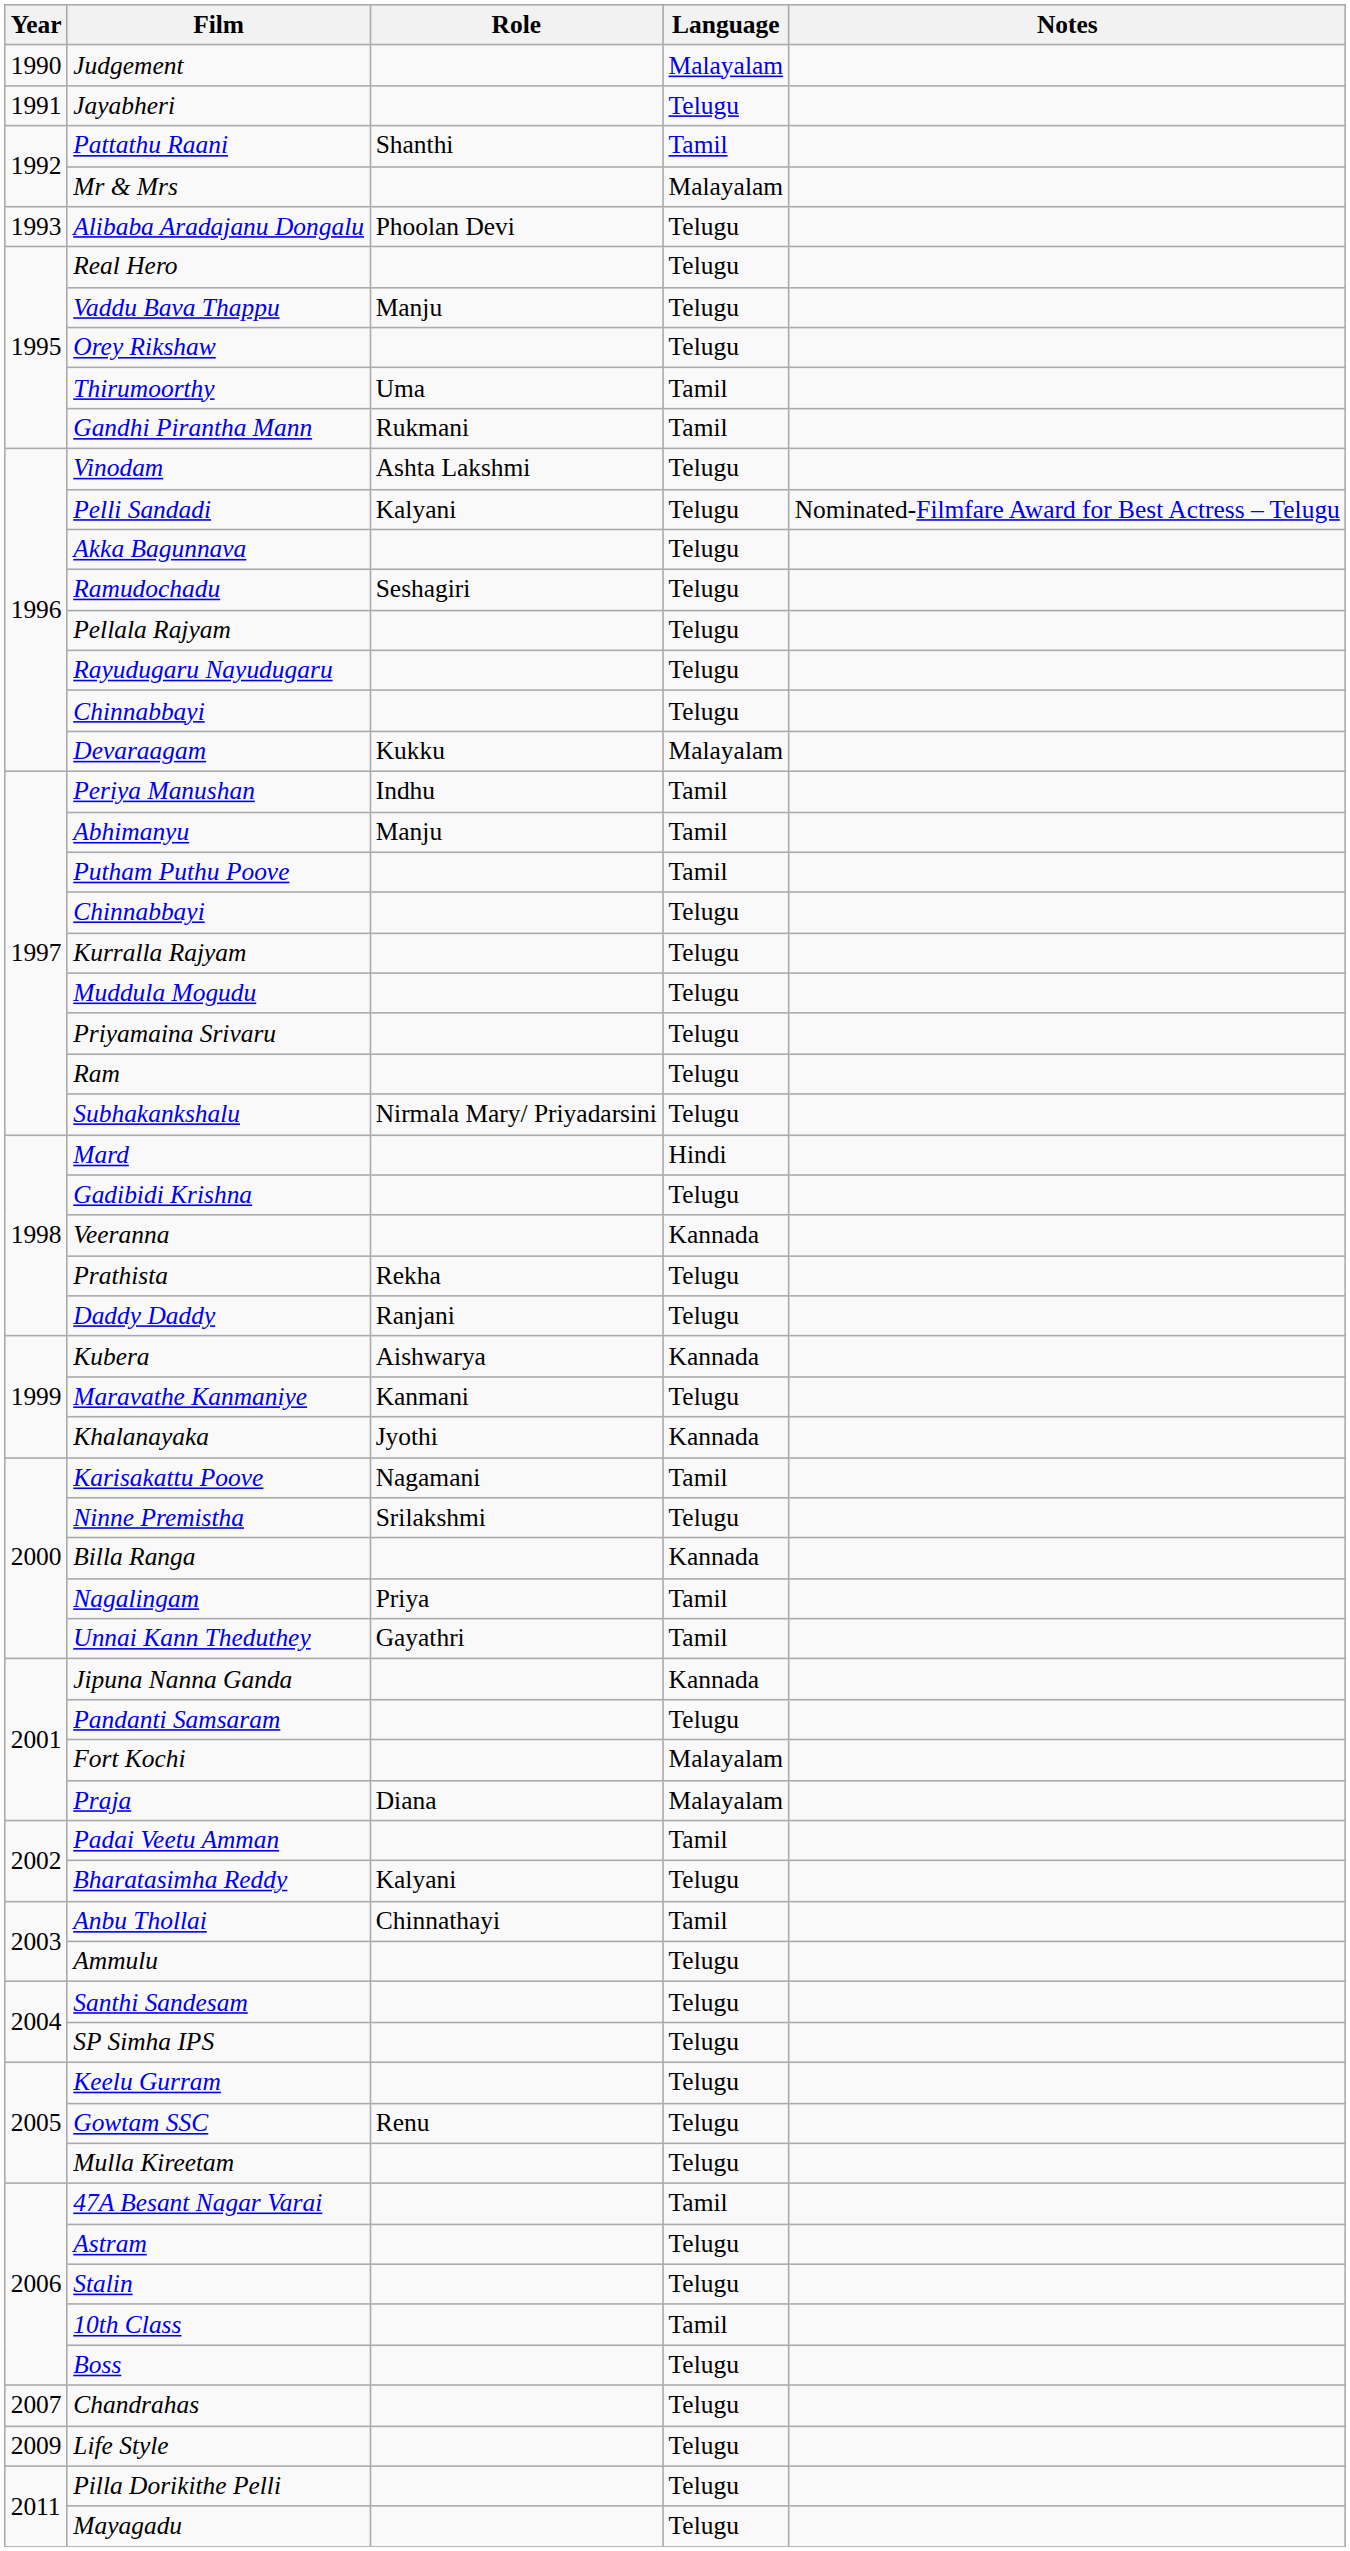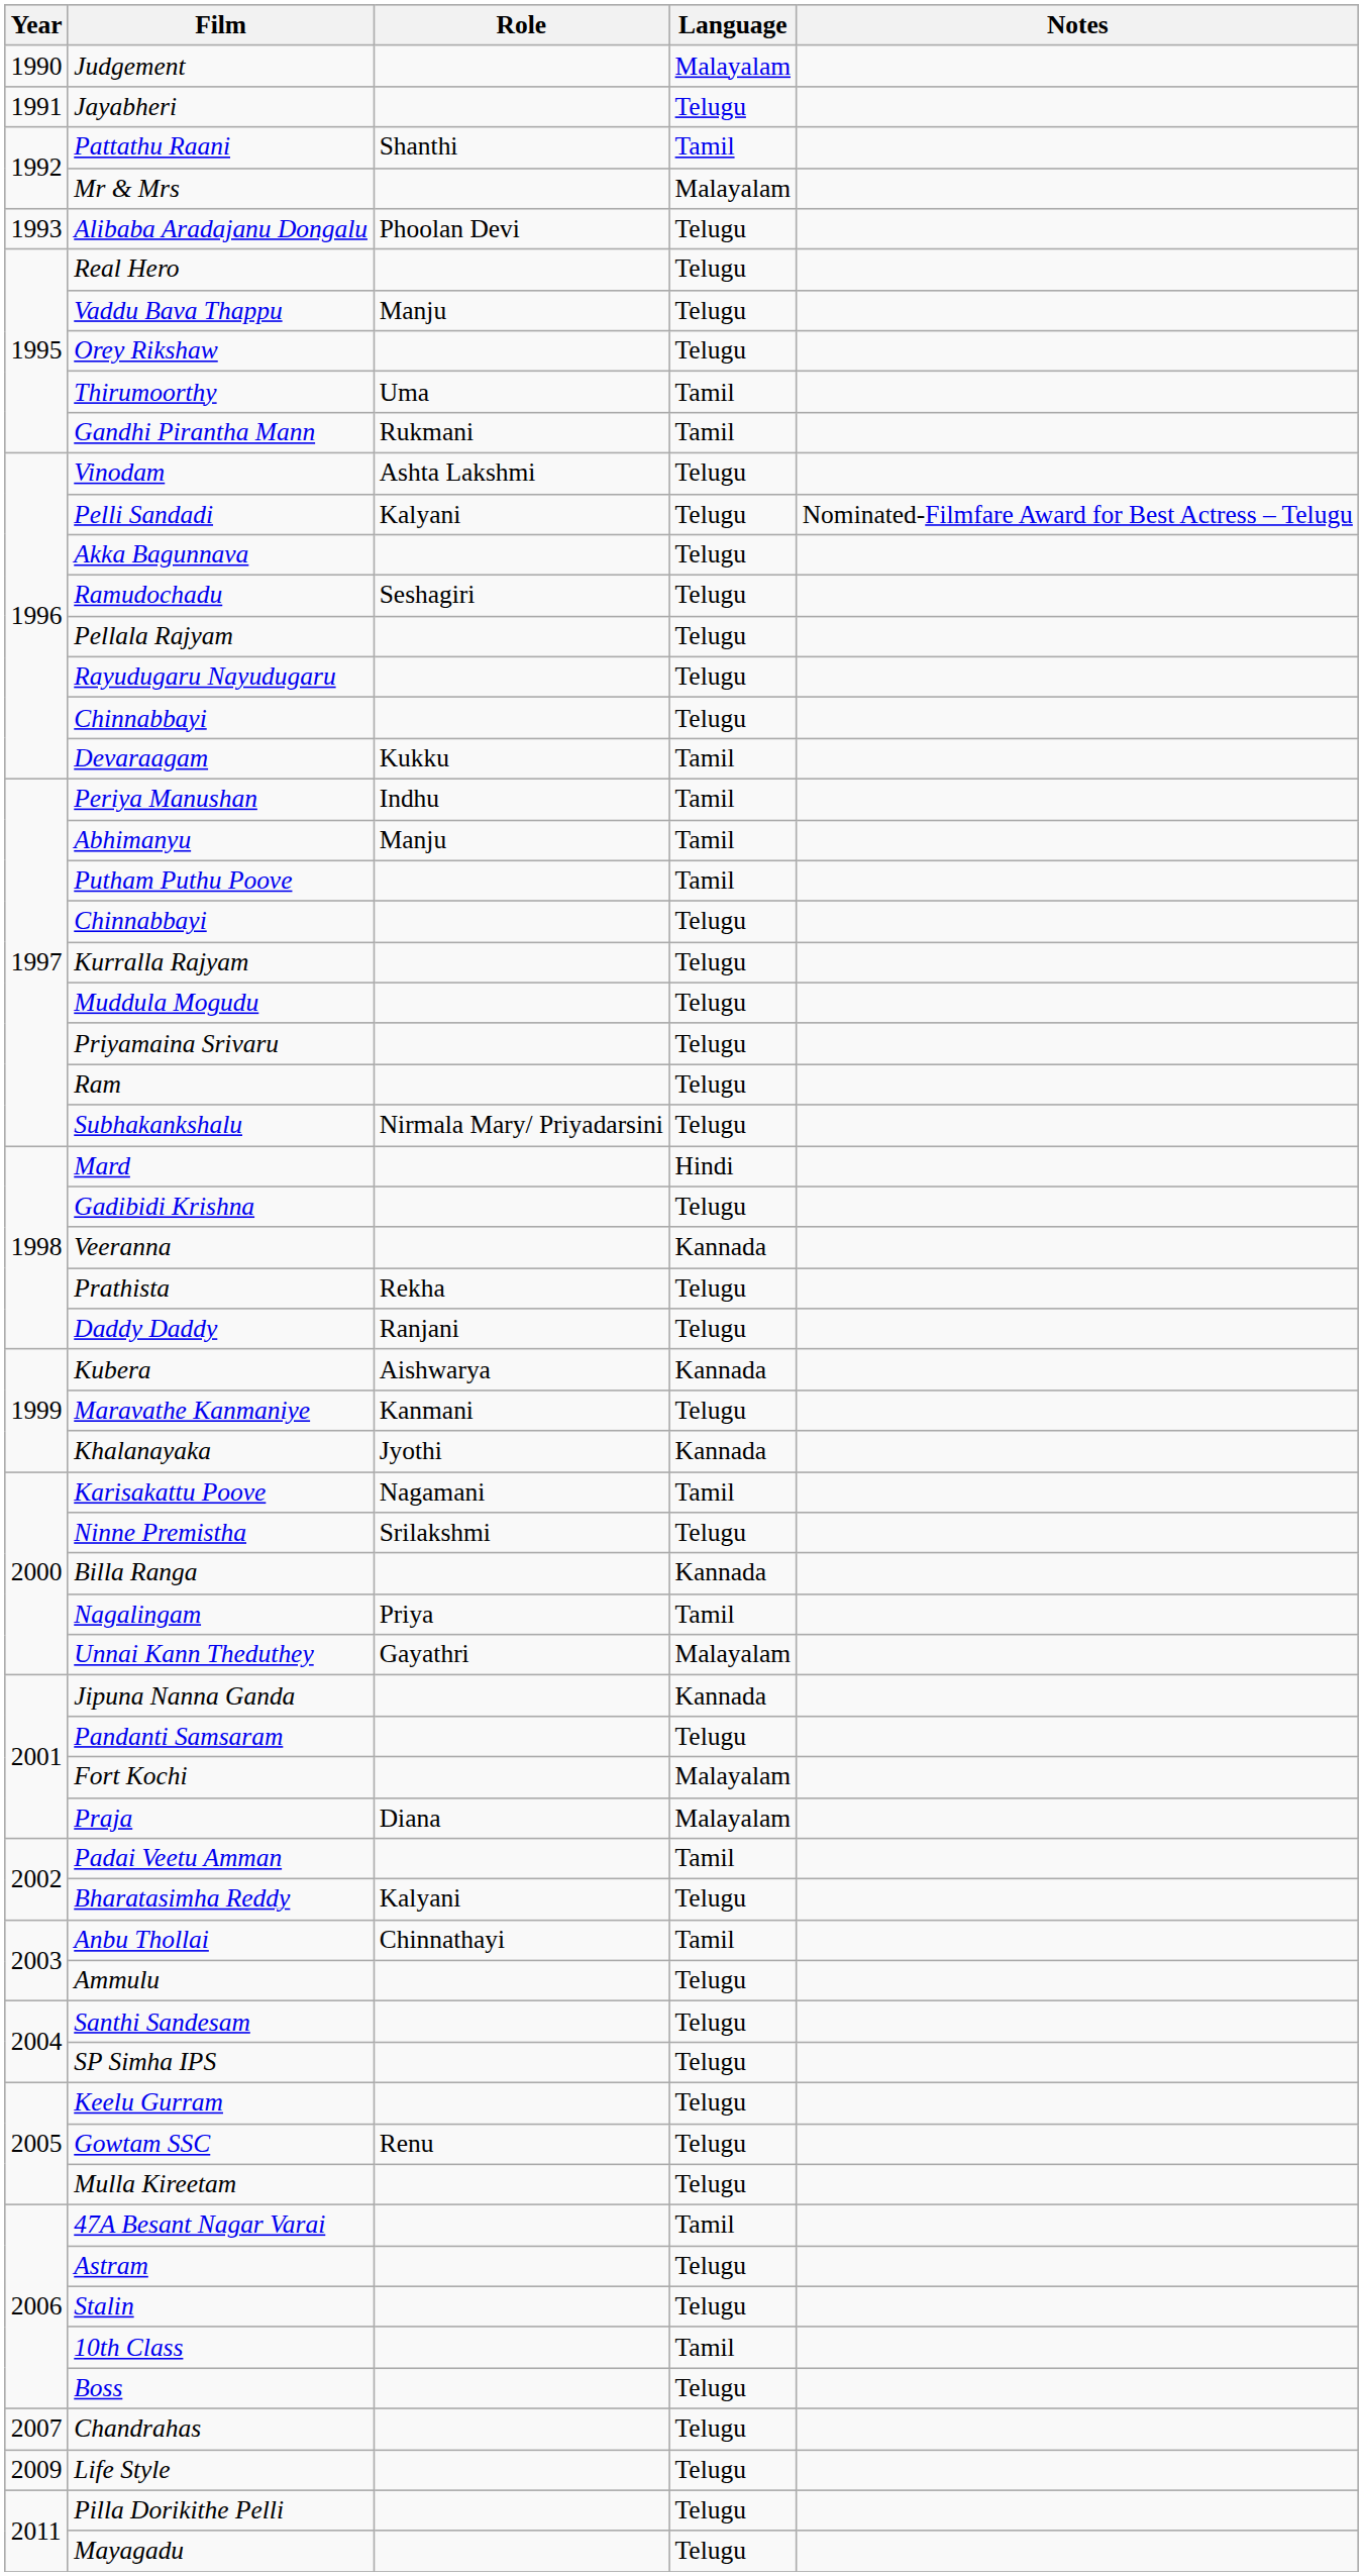Devaraagam | Language: Malayalam -> Tamil
Unnai Kann Theduthey | Language: Tamil -> Malayalam
